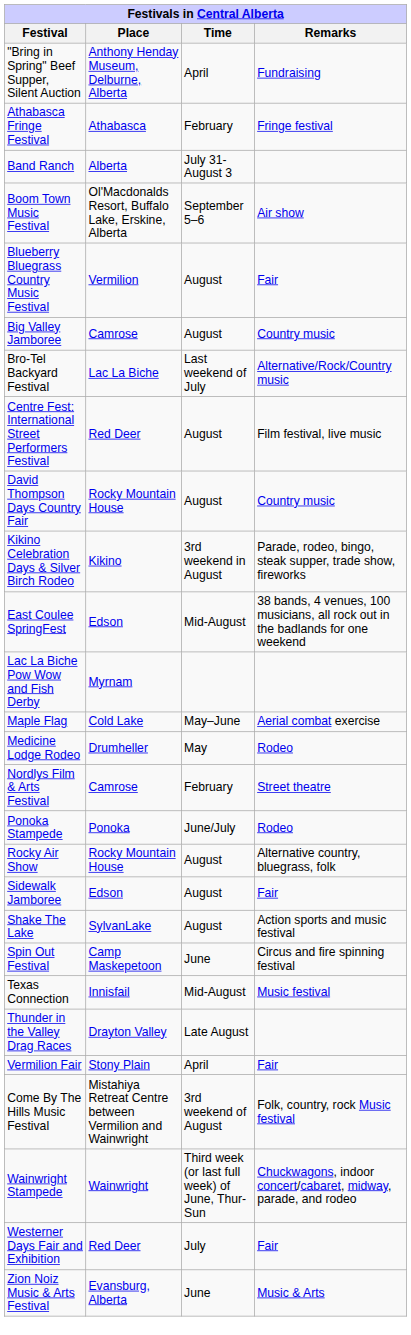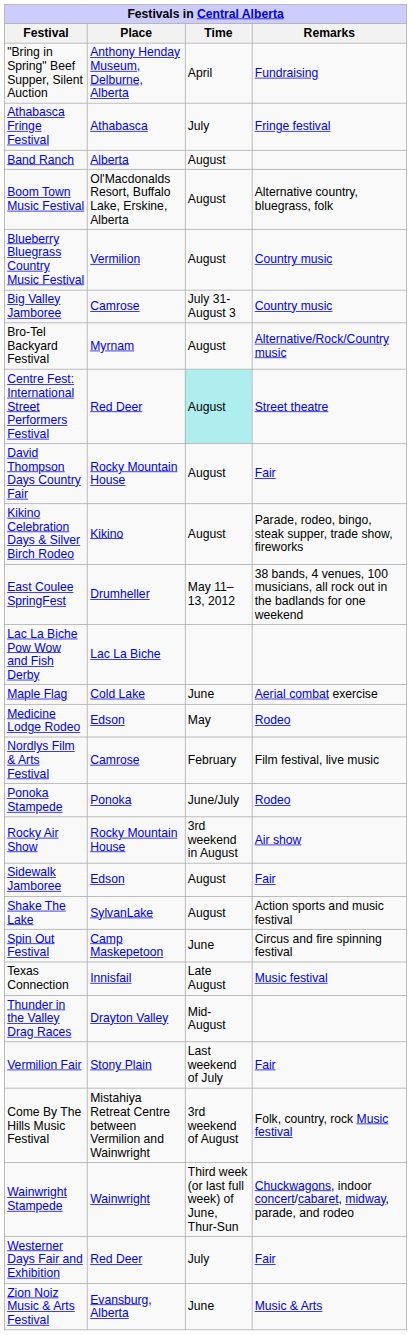Athabasca Fringe Festival | Time: February -> July
Band Ranch | Time: July 31-August 3 -> August
Boom Town Music Festival | Time: September 5–6 -> August
Boom Town Music Festival | Remarks: Air show -> Alternative country, bluegrass, folk
Blueberry Bluegrass Country Music Festival | Remarks: Fair -> Country music
Big Valley Jamboree | Time: August -> July 31-August 3
Bro-Tel Backyard Festival | Place: Lac La Biche -> Myrnam
Bro-Tel Backyard Festival | Time: Last weekend of July -> August
Centre Fest: International Street Performers Festival | Time: no background -> paleturquoise background
Centre Fest: International Street Performers Festival | Remarks: Film festival, live music -> Street theatre
David Thompson Days Country Fair | Remarks: Country music -> Fair
Kikino Celebration Days & Silver Birch Rodeo | Time: 3rd weekend in August -> August
East Coulee SpringFest | Place: Edson -> Drumheller
East Coulee SpringFest | Time: Mid-August -> May 11–13, 2012
Lac La Biche Pow Wow and Fish Derby | Place: Myrnam -> Lac La Biche
Maple Flag | Time: May–June -> June
Medicine Lodge Rodeo | Place: Drumheller -> Edson
Nordlys Film & Arts Festival | Remarks: Street theatre -> Film festival, live music
Rocky Air Show | Time: August -> 3rd weekend in August
Rocky Air Show | Remarks: Alternative country, bluegrass, folk -> Air show
Texas Connection | Time: Mid-August -> Late August
Thunder in the Valley Drag Races | Time: Late August -> Mid-August
Vermilion Fair | Time: April -> Last weekend of July
